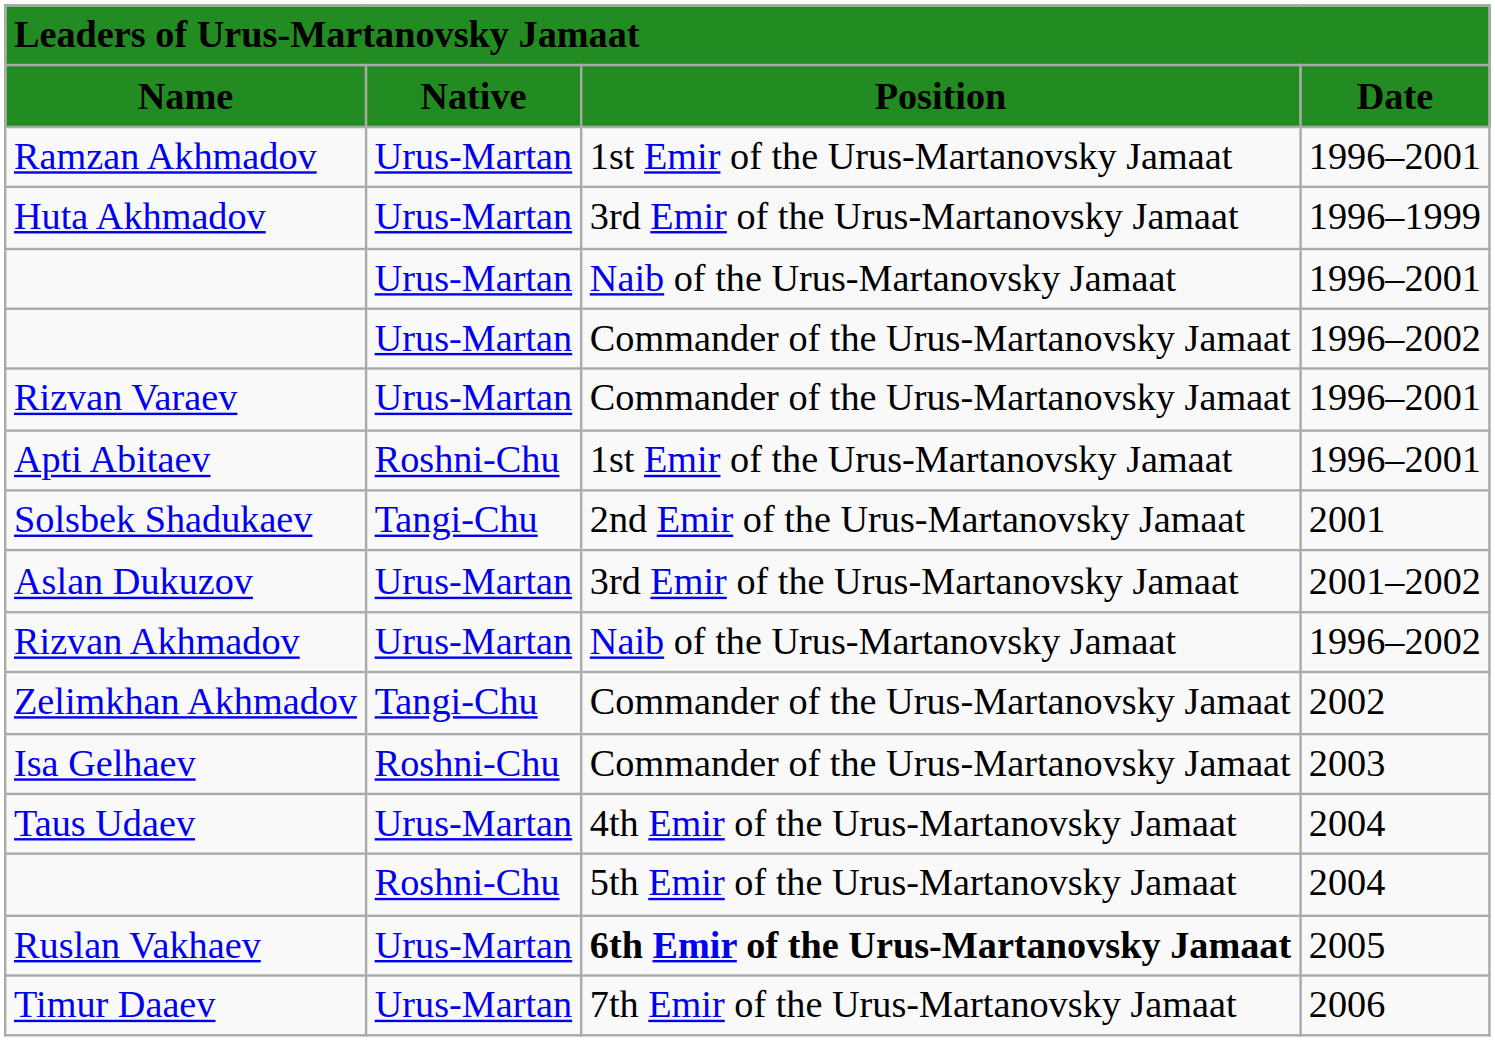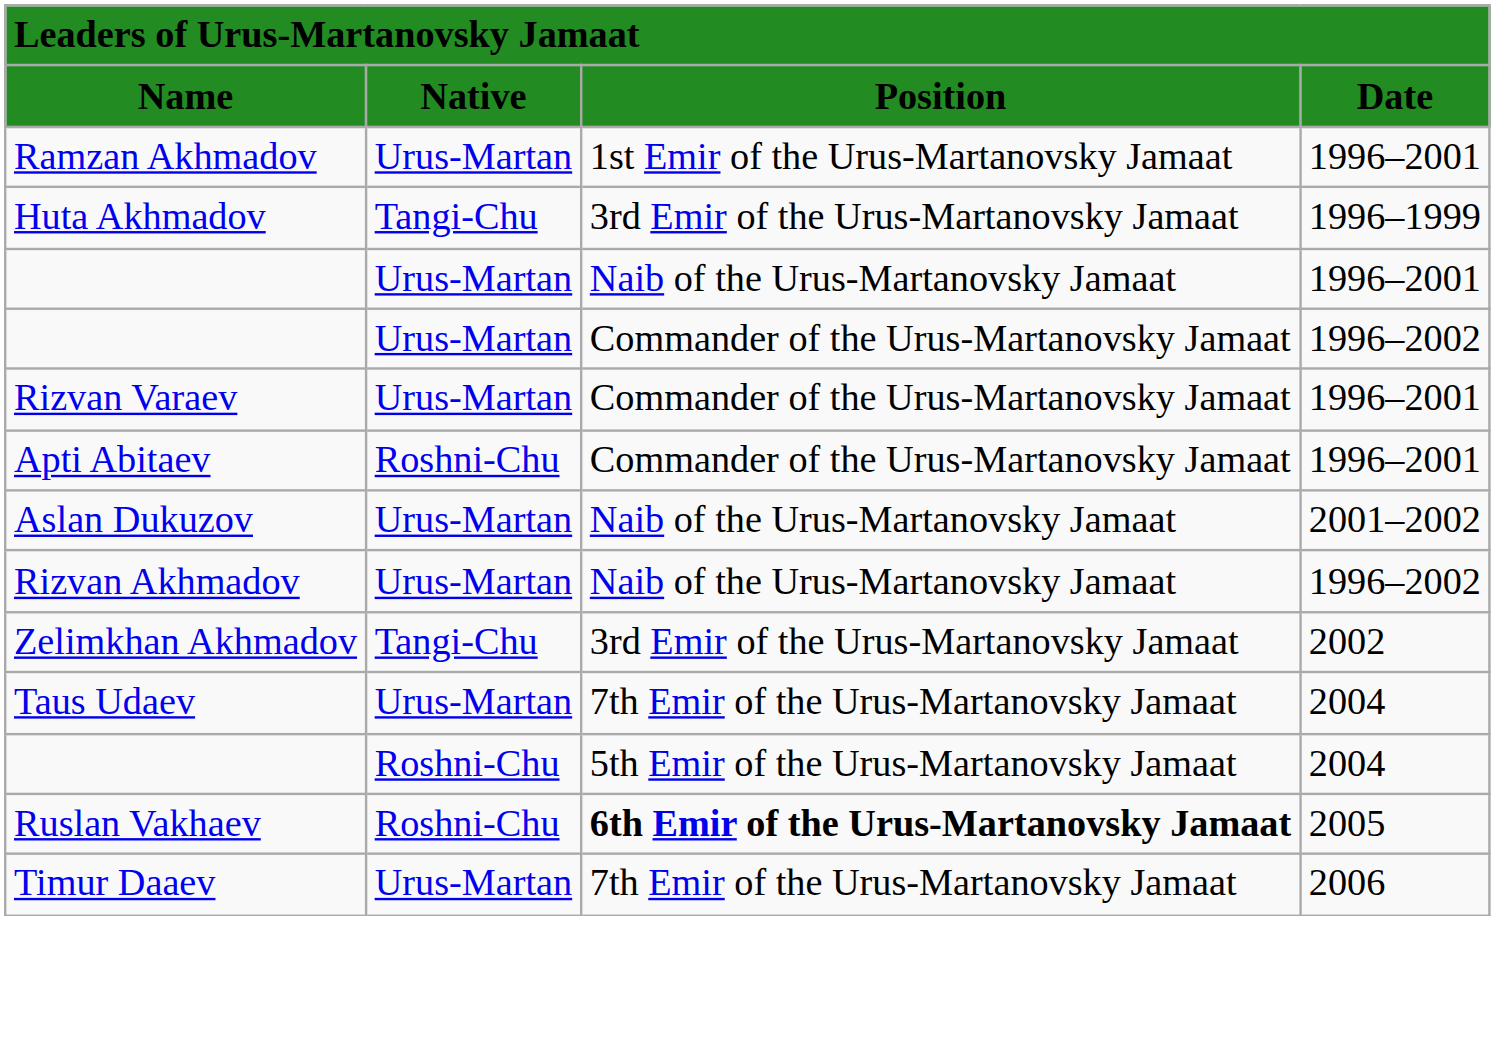Huta Akhmadov | column 2: Urus-Martan -> Tangi-Chu
Apti Abitaev | column 3: 1st Emir of the Urus-Martanovsky Jamaat -> Commander of the Urus-Martanovsky Jamaat
- row: Solsbek Shadukaev | Tangi-Chu | 2nd Emir of the Urus-Martanovsky Jamaat | 2001
Aslan Dukuzov | column 3: 3rd Emir of the Urus-Martanovsky Jamaat -> Naib of the Urus-Martanovsky Jamaat
Zelimkhan Akhmadov | column 3: Commander of the Urus-Martanovsky Jamaat -> 3rd Emir of the Urus-Martanovsky Jamaat
- row: Isa Gelhaev | Roshni-Chu | Commander of the Urus-Martanovsky Jamaat | 2003
Taus Udaev | column 3: 4th Emir of the Urus-Martanovsky Jamaat -> 7th Emir of the Urus-Martanovsky Jamaat
Ruslan Vakhaev | column 2: Urus-Martan -> Roshni-Chu
